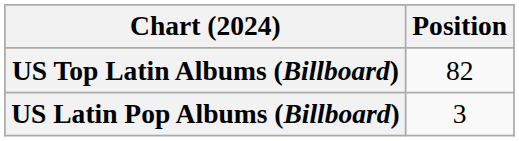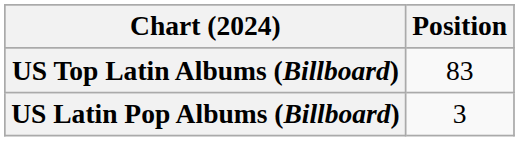US Top Latin Albums (Billboard) | Position: 82 -> 83
